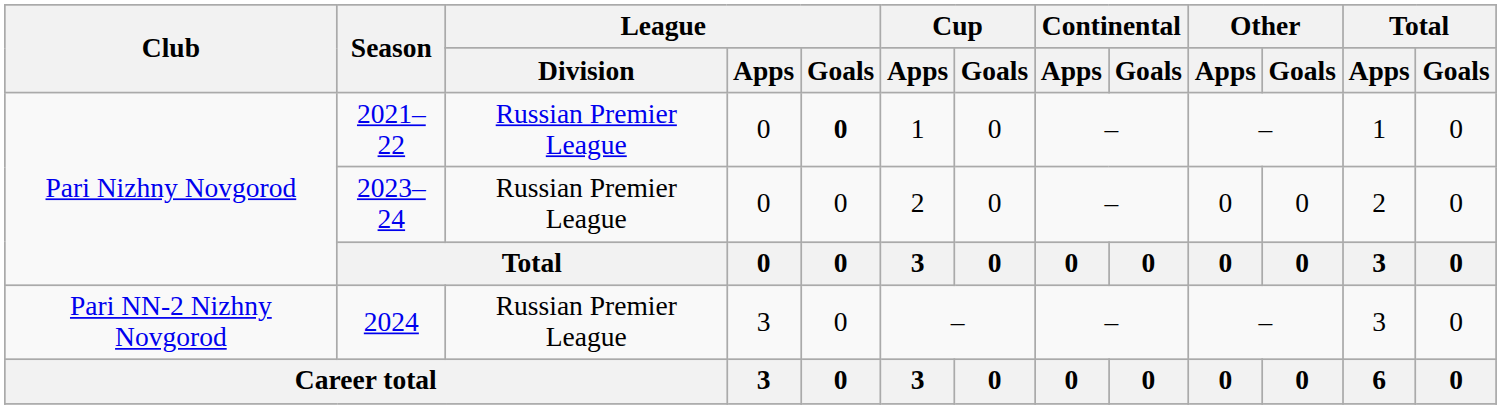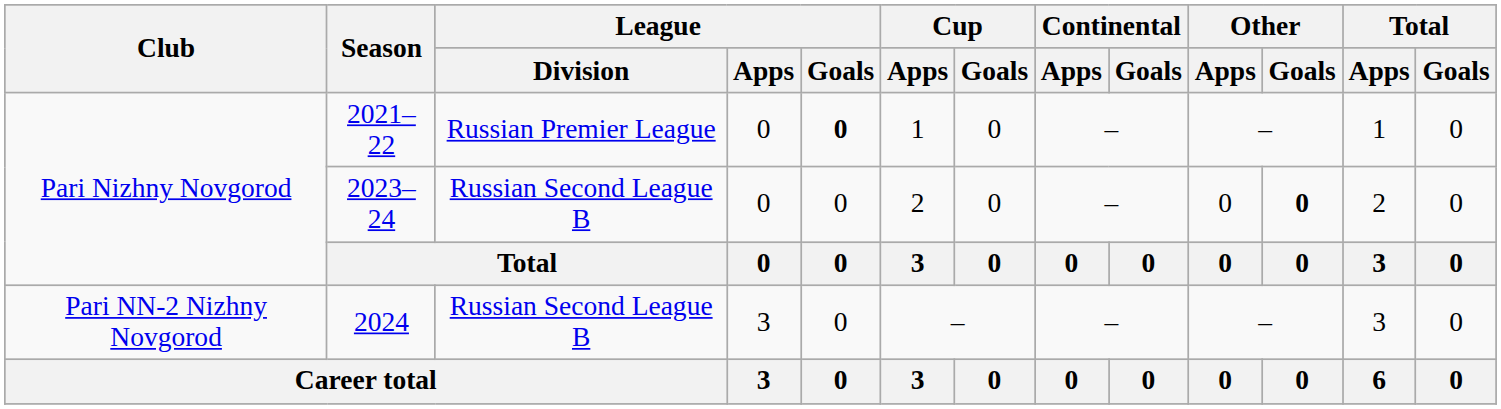2023–24 | League / Division: Russian Premier League -> Russian Second League B
2023–24 | Other / Goals: normal -> bold
2024 | League / Division: Russian Premier League -> Russian Second League B
